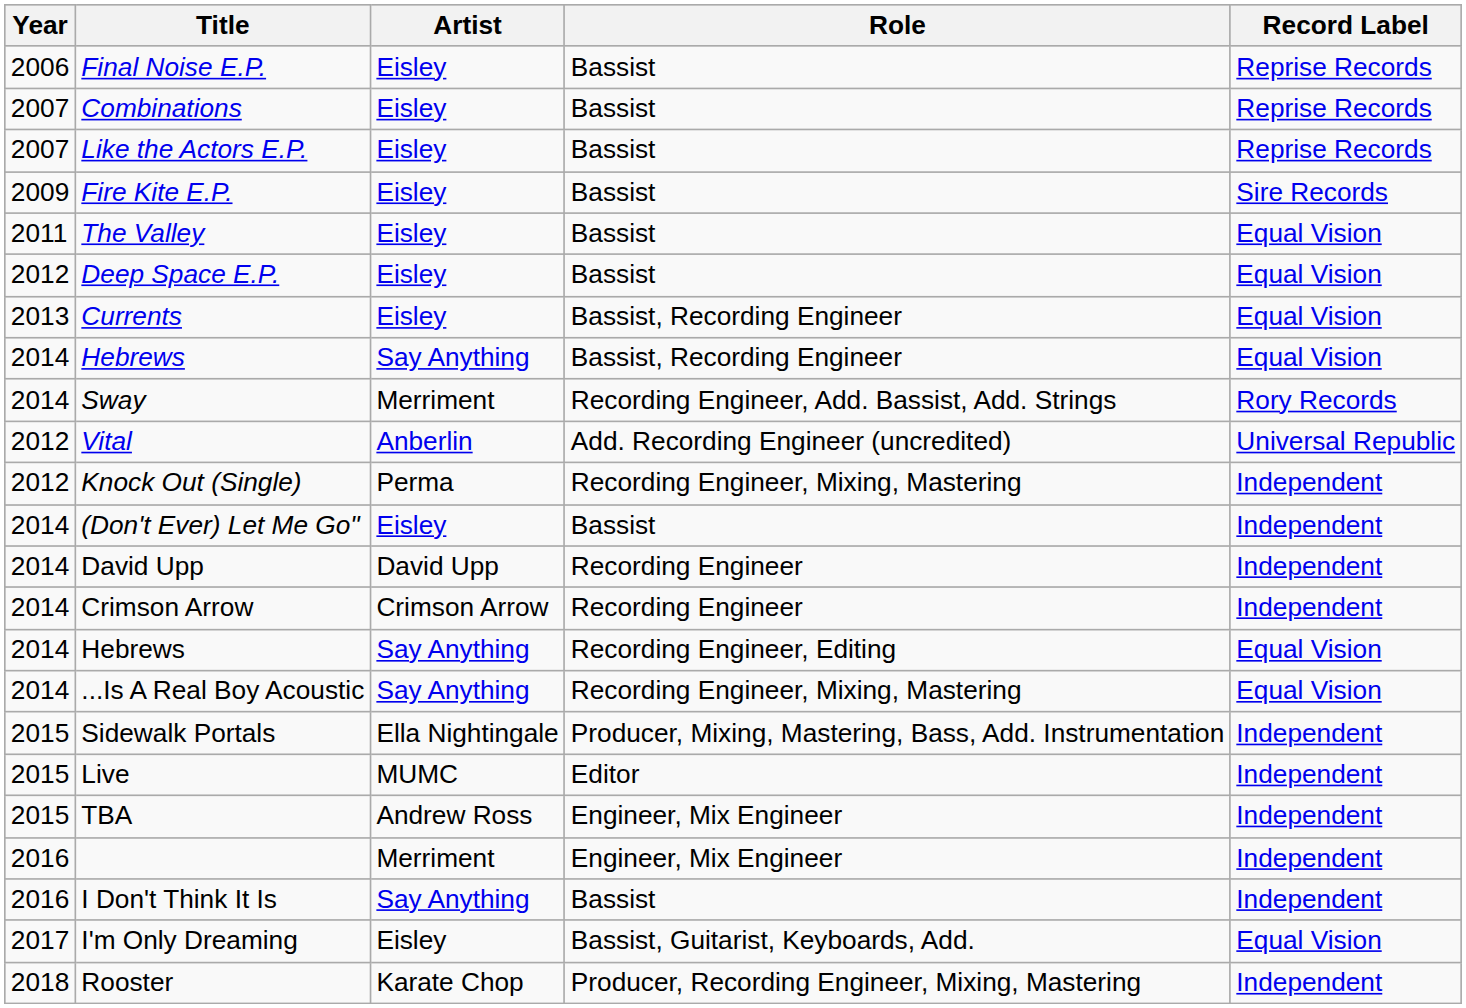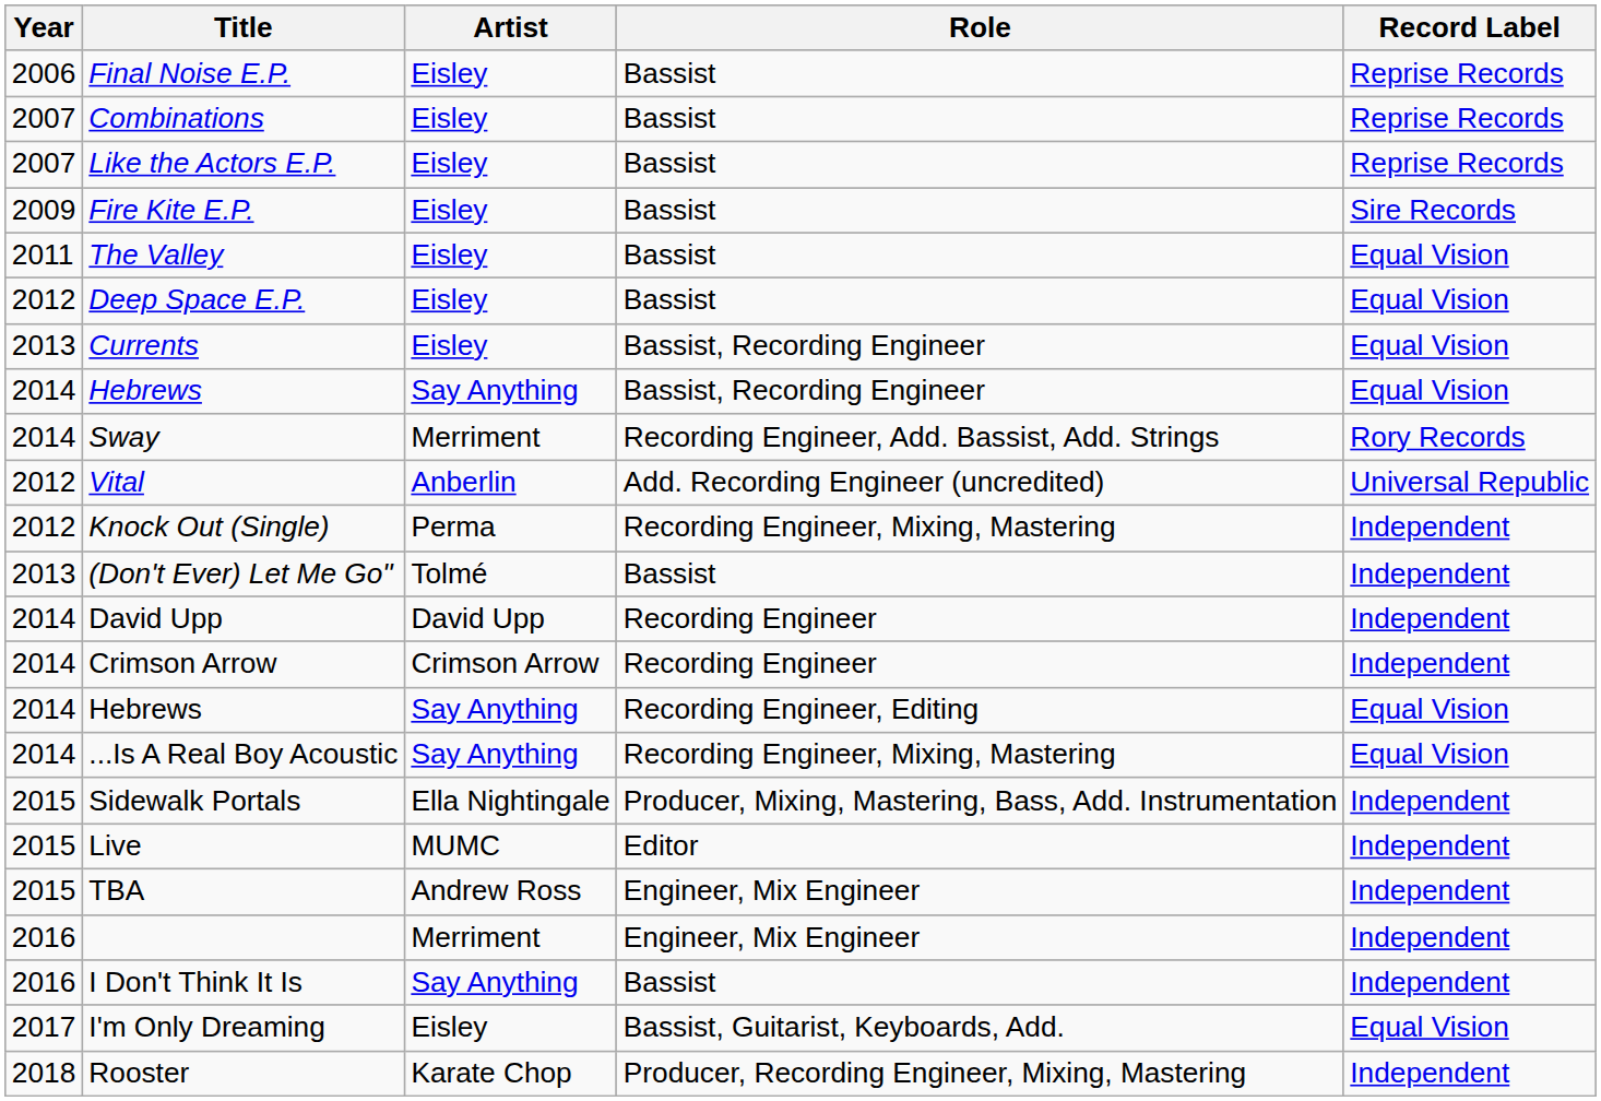(Don't Ever) Let Me Go" | Year: 2014 -> 2013
(Don't Ever) Let Me Go" | Artist: Eisley -> Tolmé
